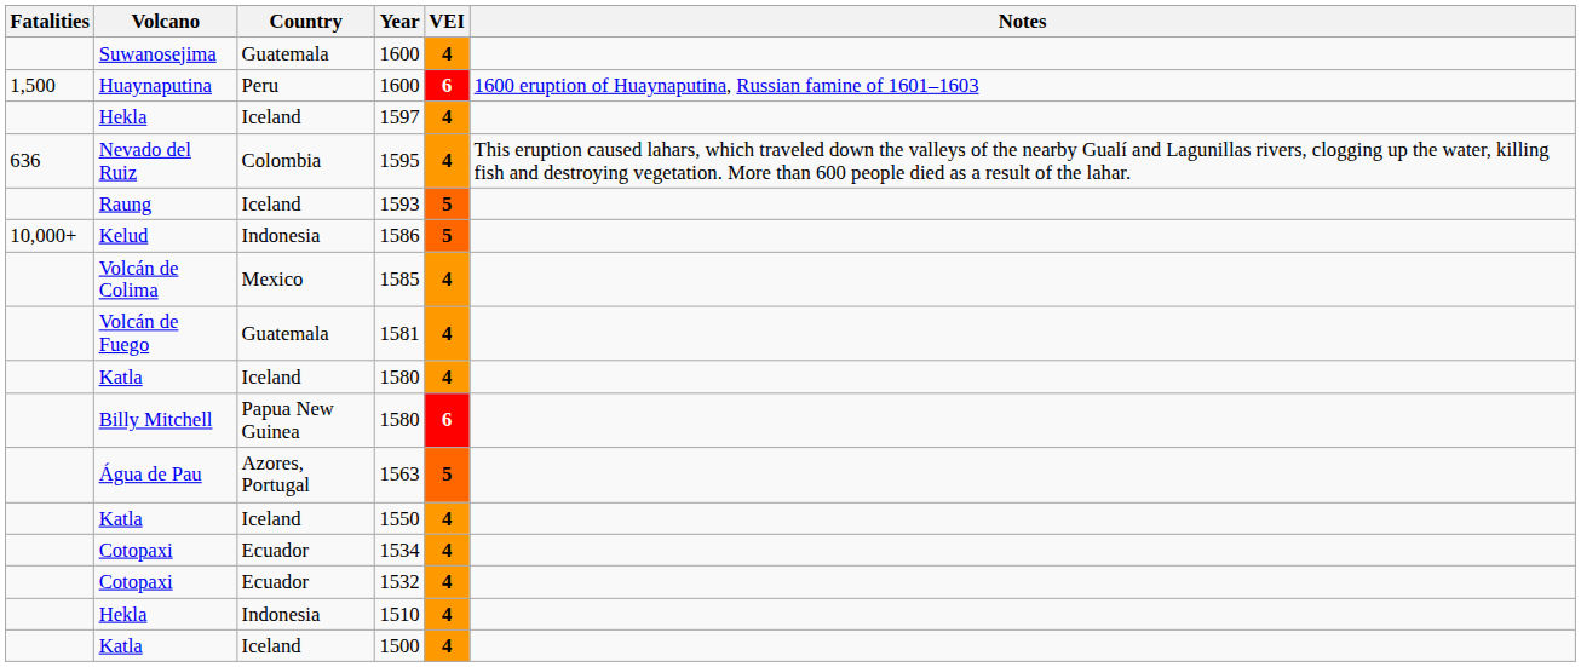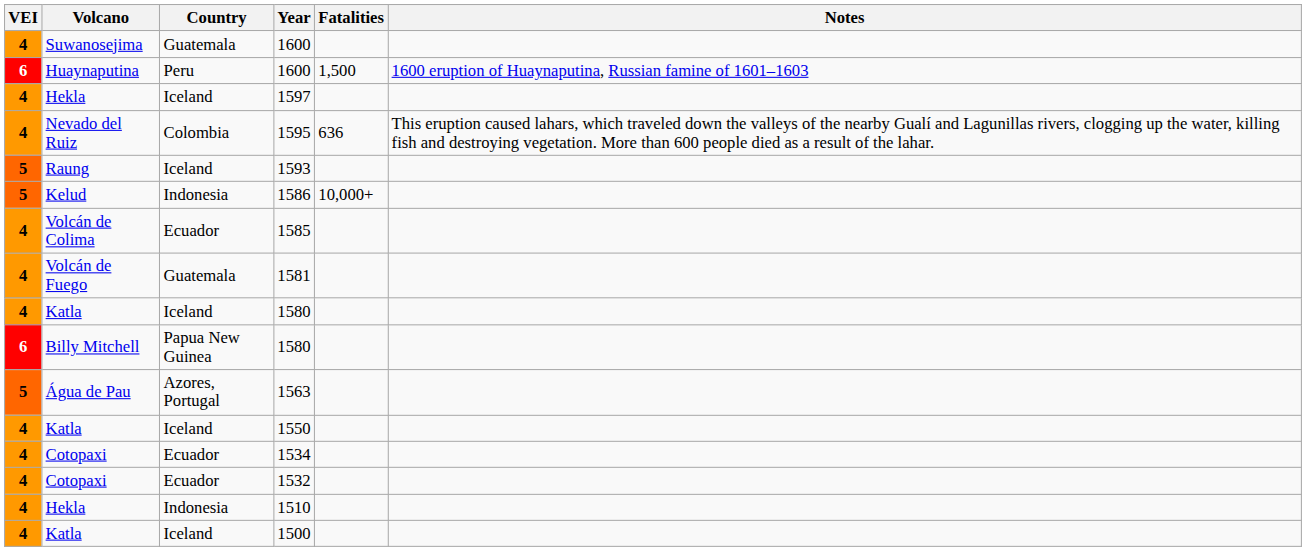columns swapped: VEI <-> Fatalities
1585 | Country: Mexico -> Ecuador
